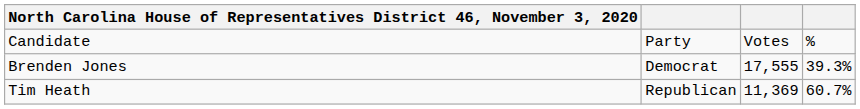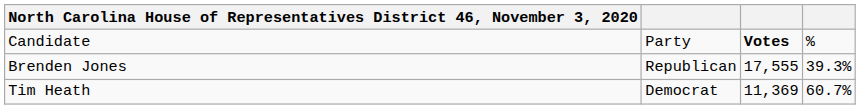Candidate | column 3: normal -> bold
Brenden Jones | column 2: Democrat -> Republican
Tim Heath | column 2: Republican -> Democrat
